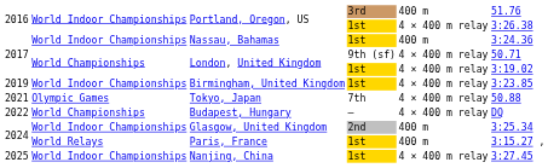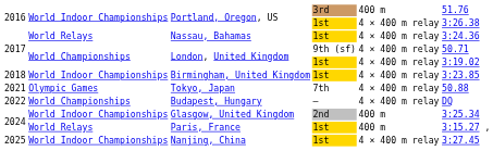Nassau, Bahamas | column 2: World Indoor Championships -> World Relays
Nassau, Bahamas | column 5: 400 m -> 4 × 400 m relay
Birmingham, United Kingdom | column 1: 2019 -> 2018
